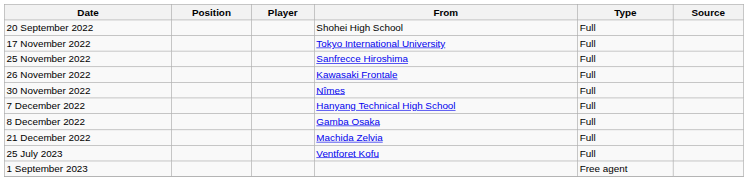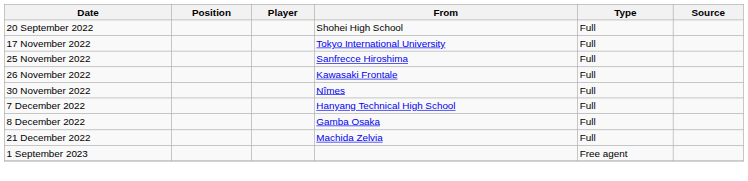- row: 25 July 2023 | Ventforet Kofu | Full
